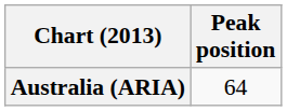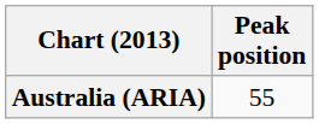Australia (ARIA) | Peak position: 64 -> 55
